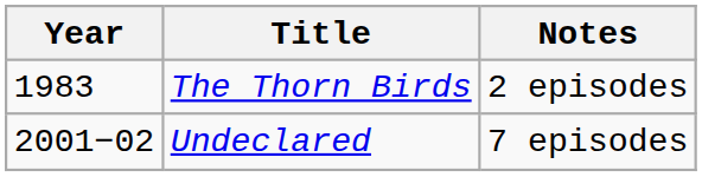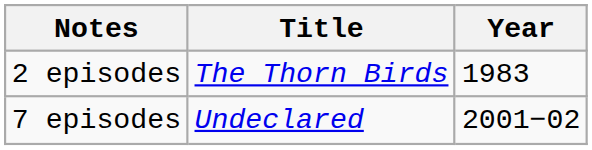columns swapped: Year <-> Notes
